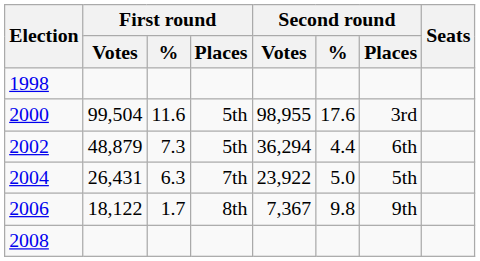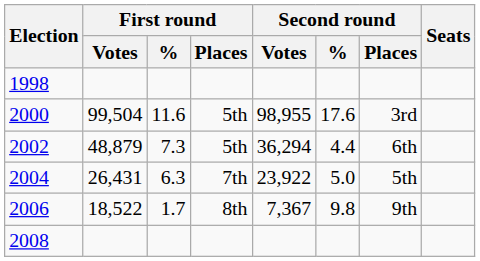2006 | First round / Votes: 18,122 -> 18,522
